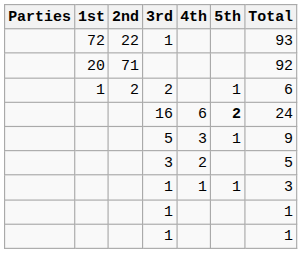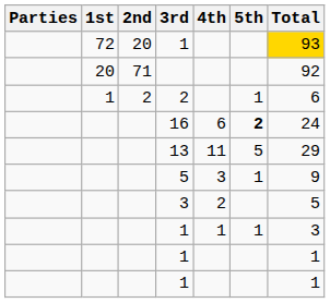72 / 1 | 2nd: 22 -> 20
72 / 1 | Total: no background -> gold background
+ row: 13 | 11 | 5 | 29
